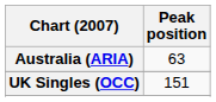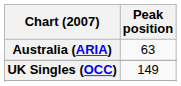UK Singles (OCC) | Peak position: 151 -> 149
